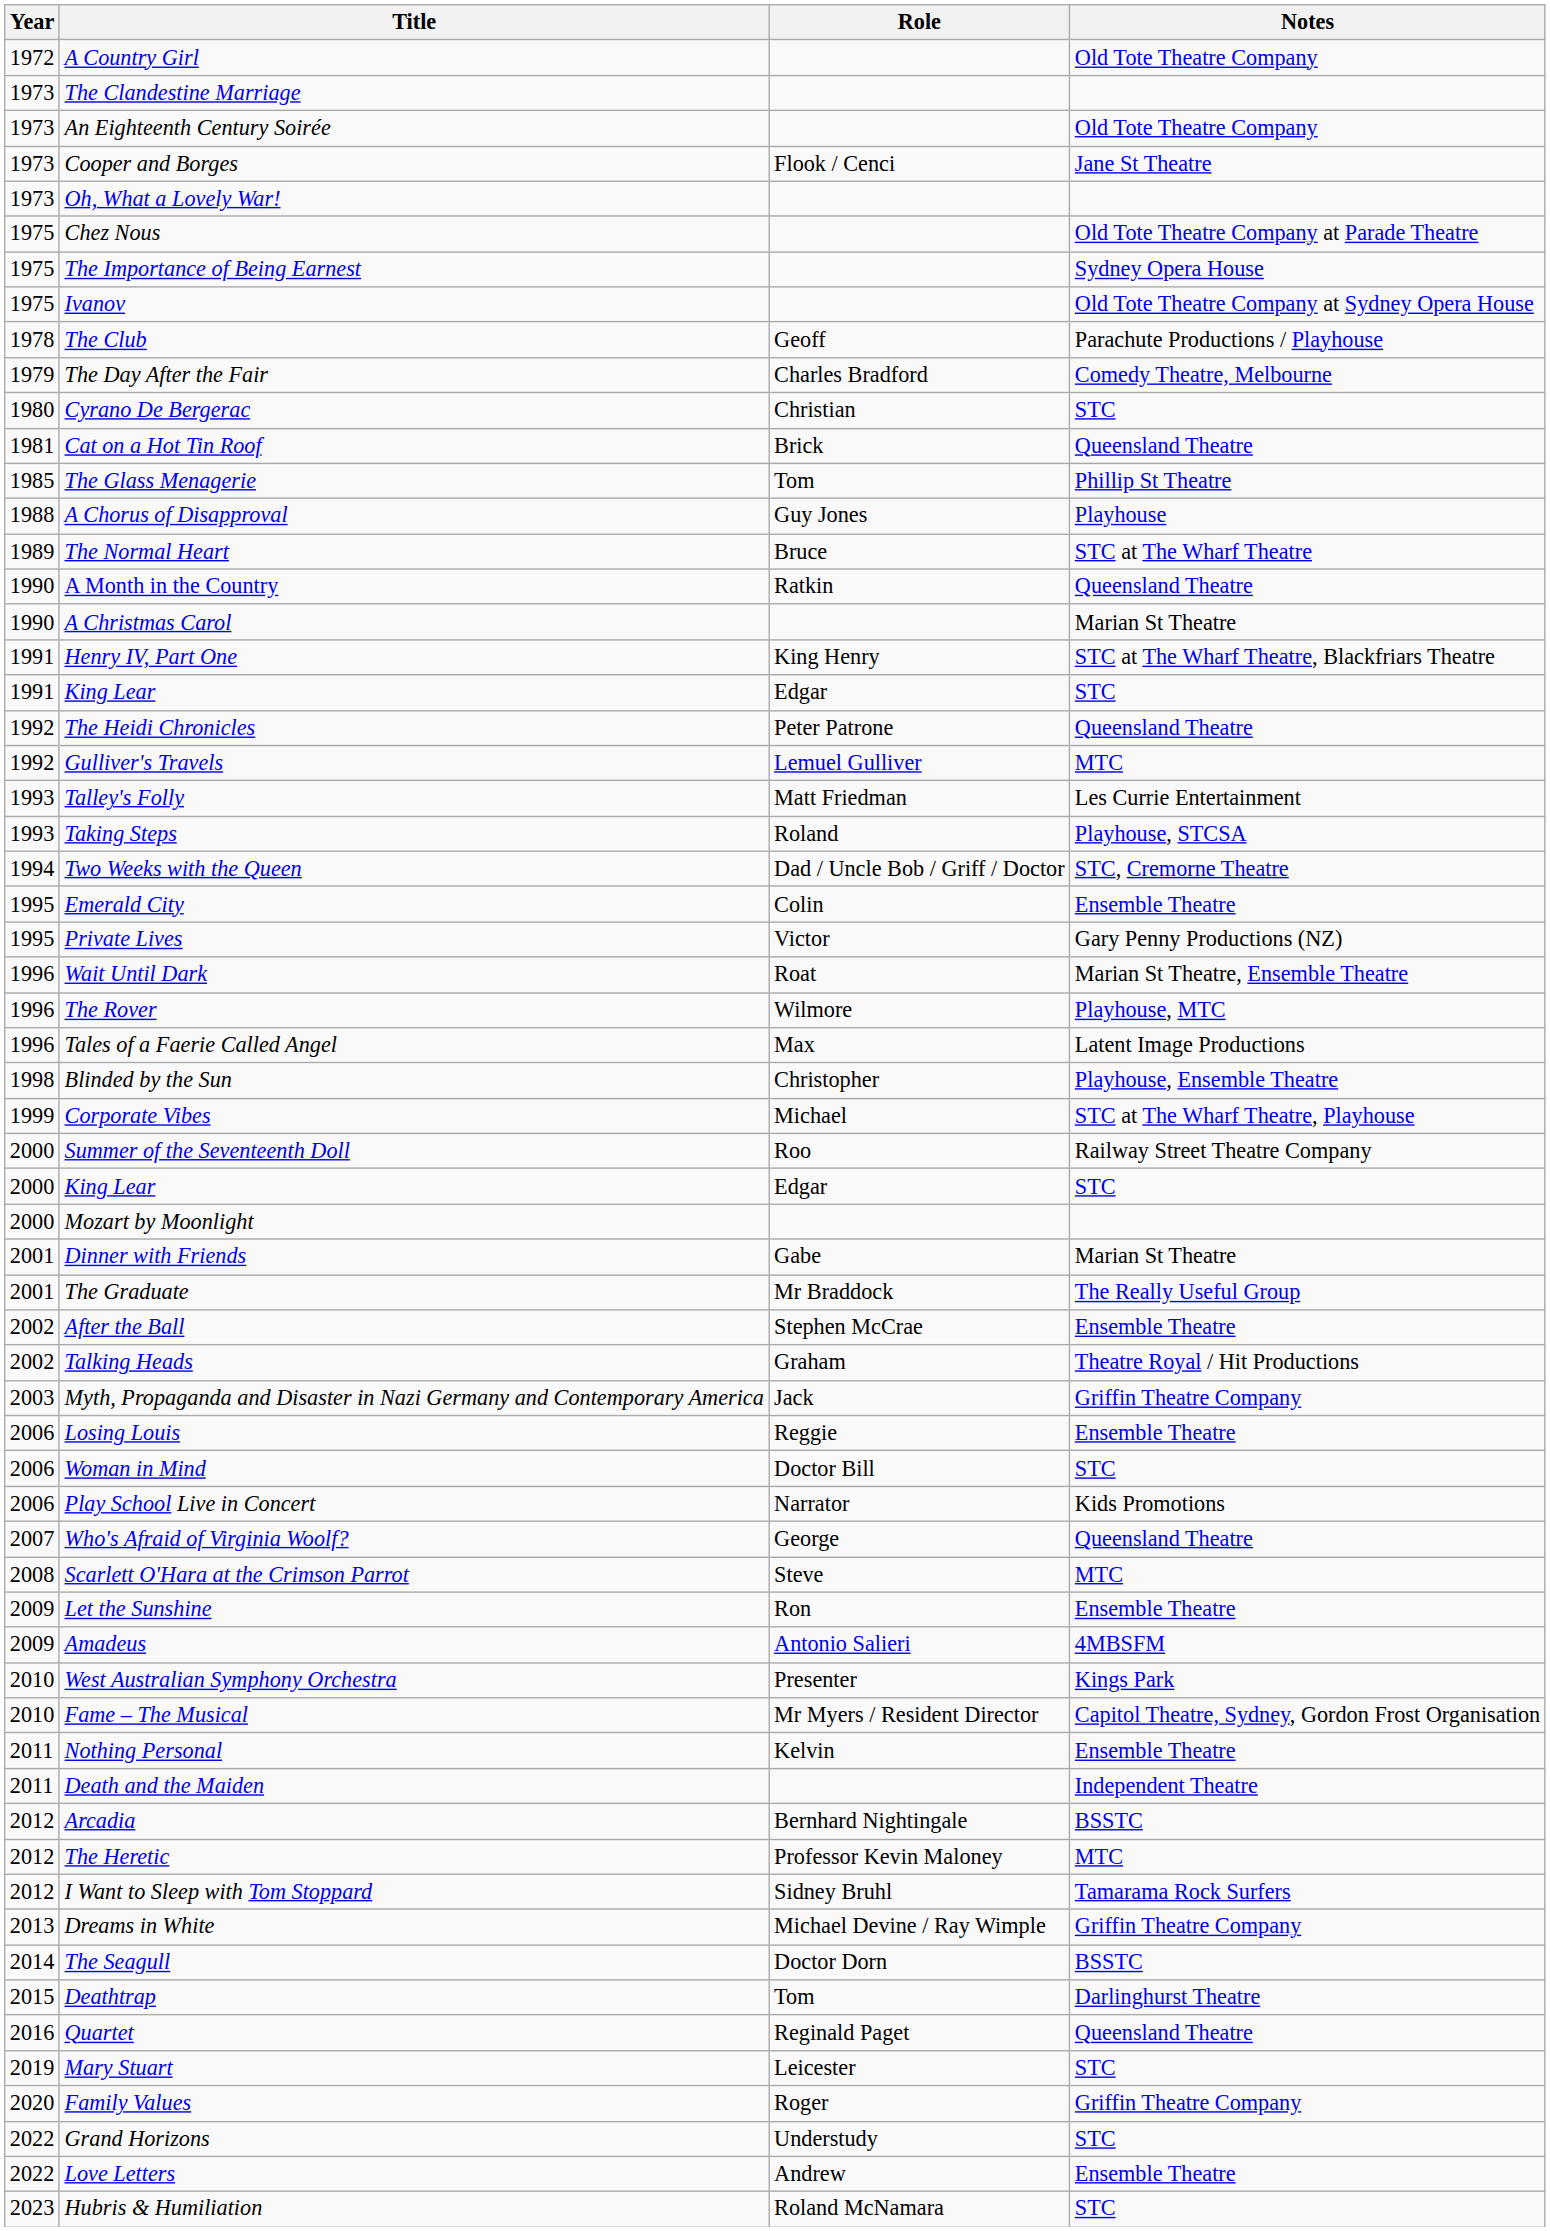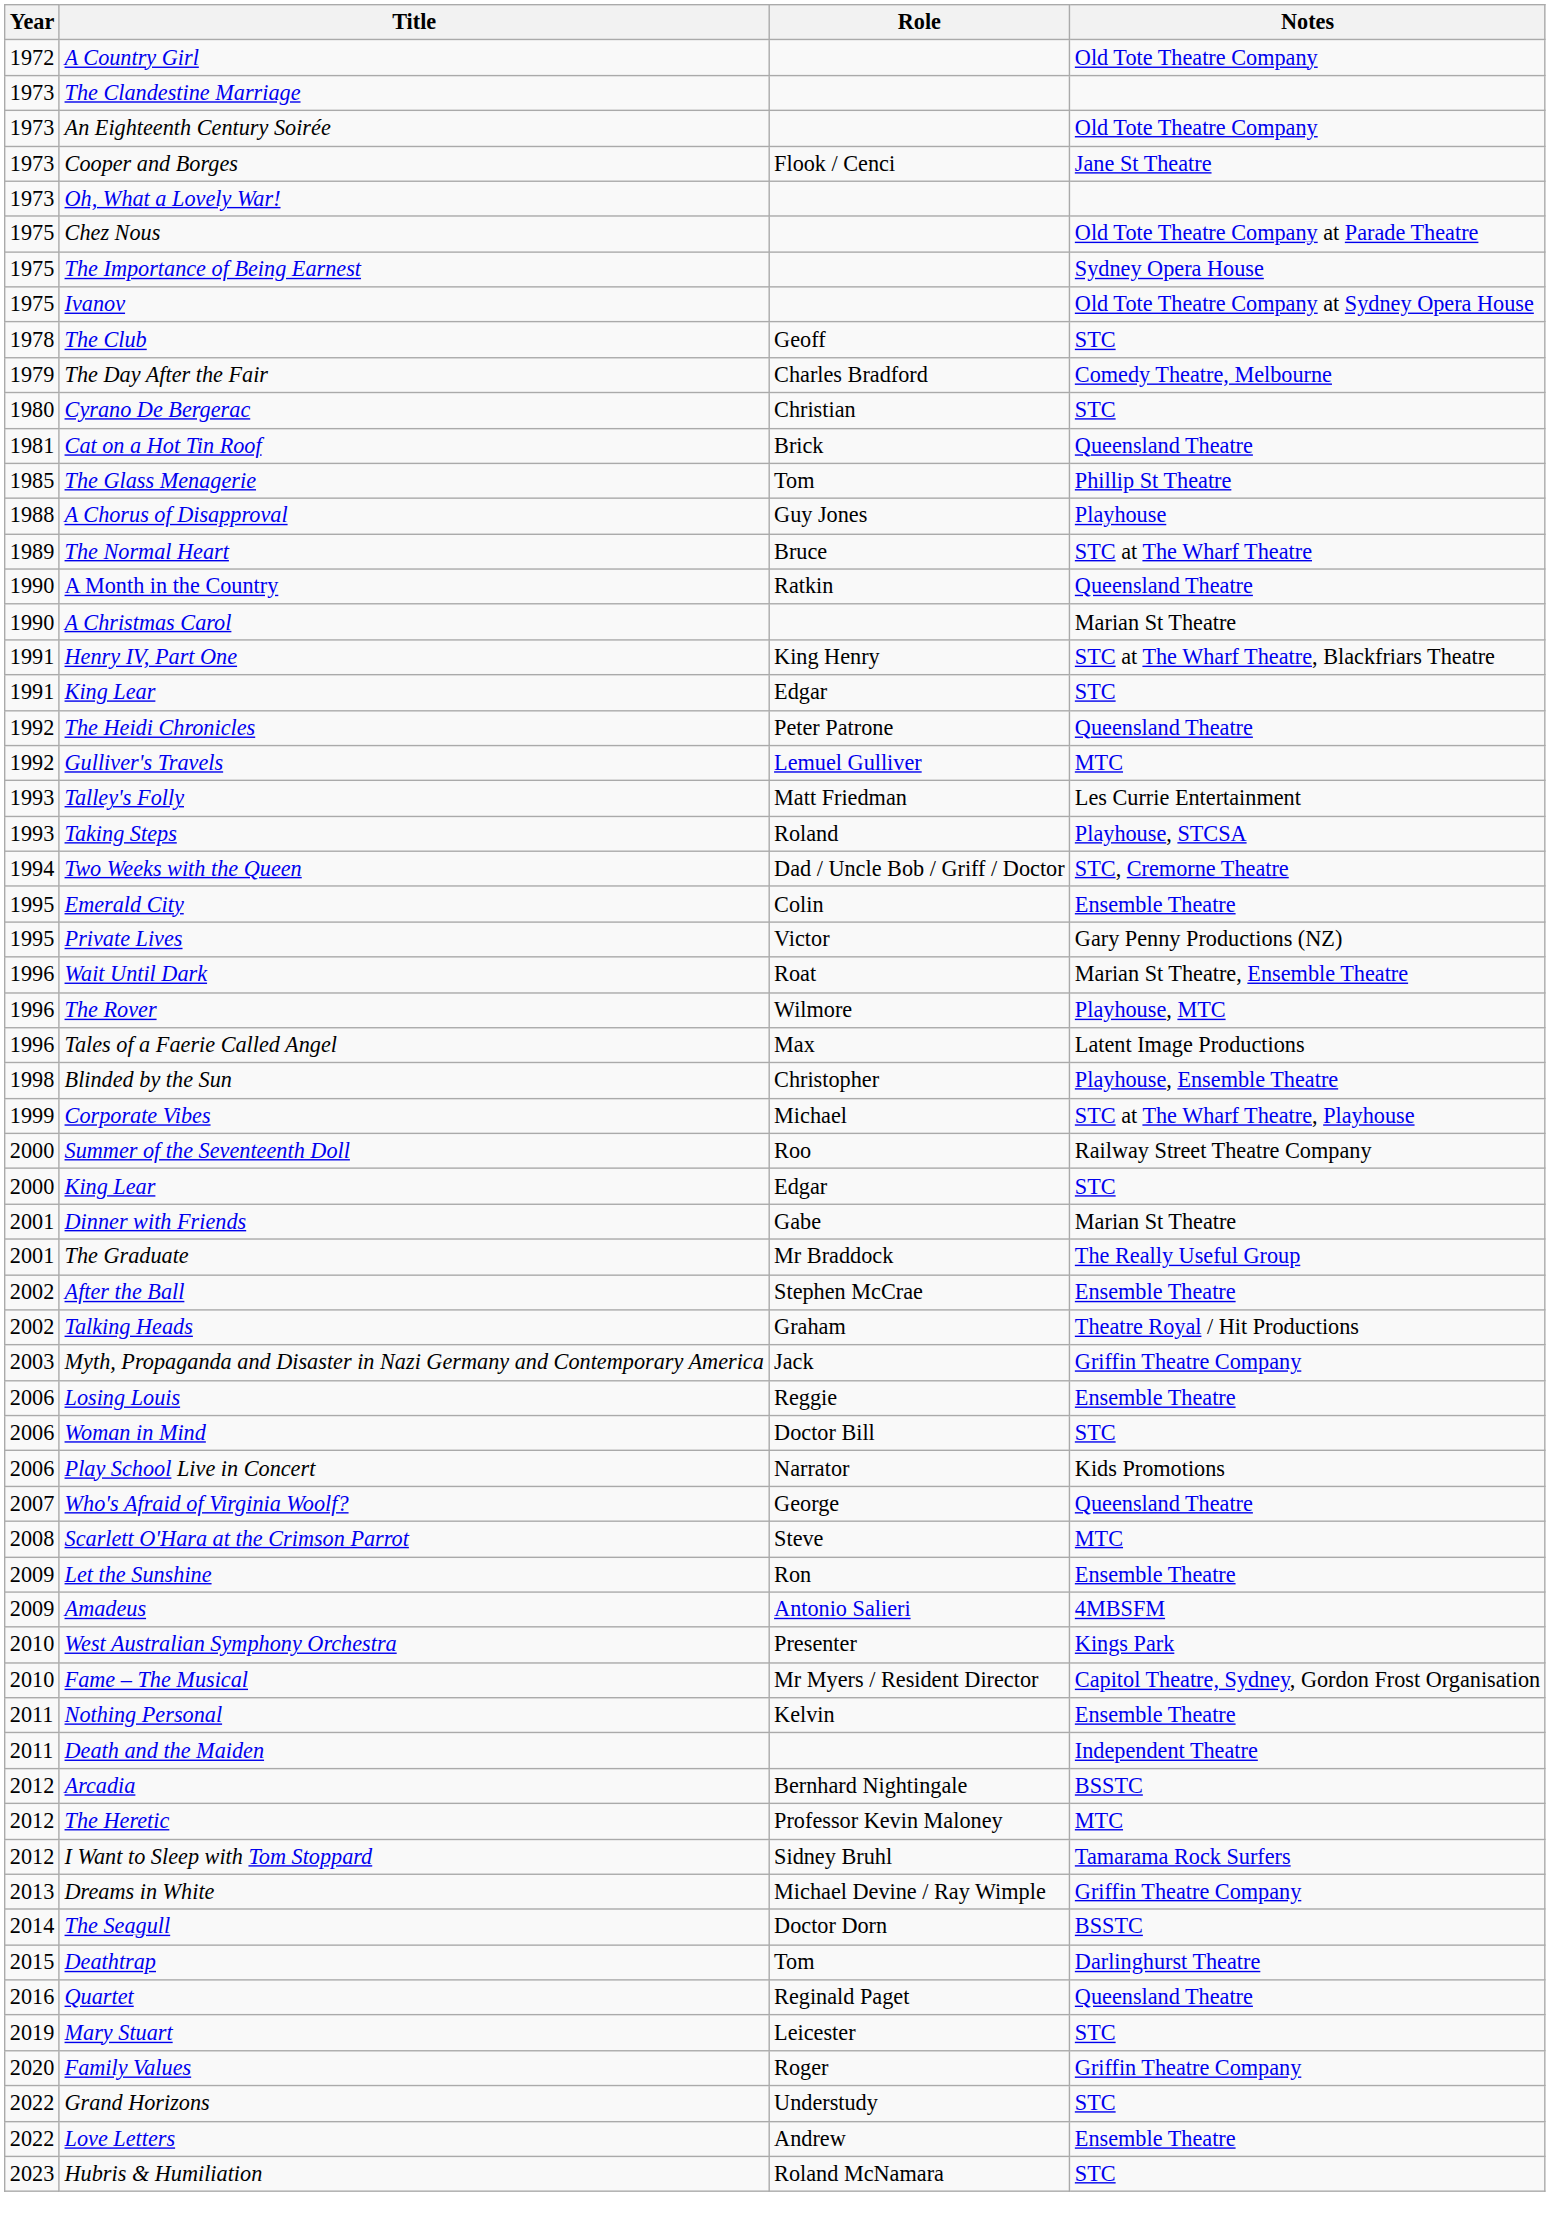The Club | Notes: Parachute Productions / Playhouse -> STC
- row: 2000 | Mozart by Moonlight
